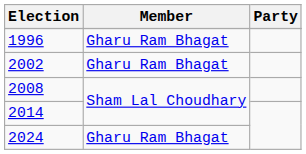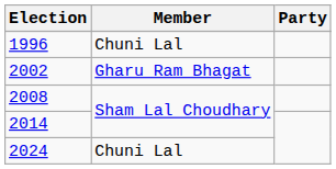1996 | Member: Gharu Ram Bhagat -> Chuni Lal
2024 | Member: Gharu Ram Bhagat -> Chuni Lal
